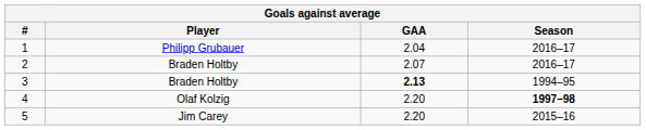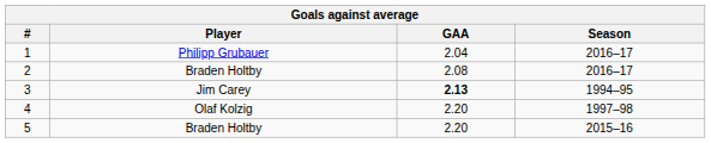2 | GAA: 2.07 -> 2.08
3 | Player: Braden Holtby -> Jim Carey
4 | Season: bold -> normal
5 | Player: Jim Carey -> Braden Holtby
